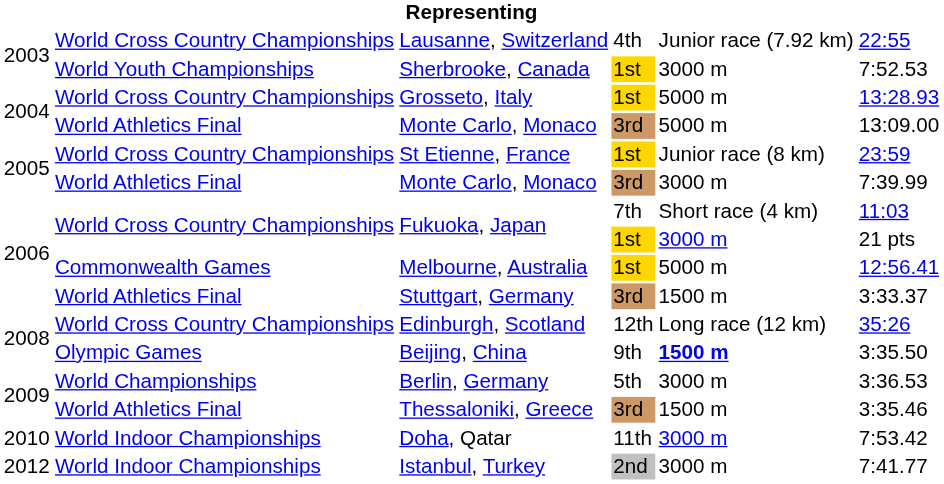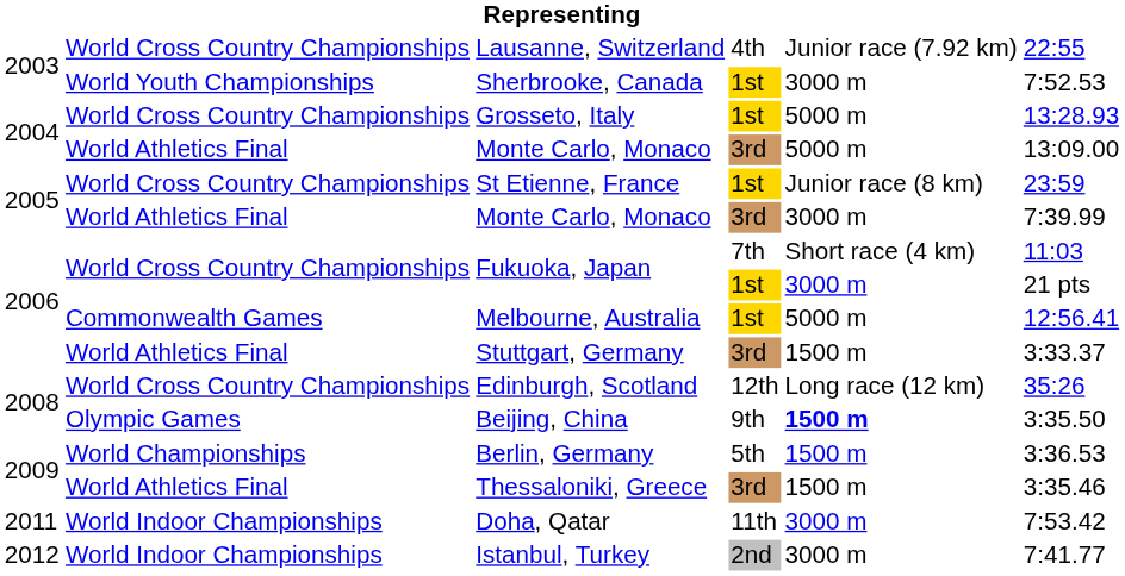Berlin, Germany | column 5: 3000 m -> 1500 m
Doha, Qatar | column 1: 2010 -> 2011
